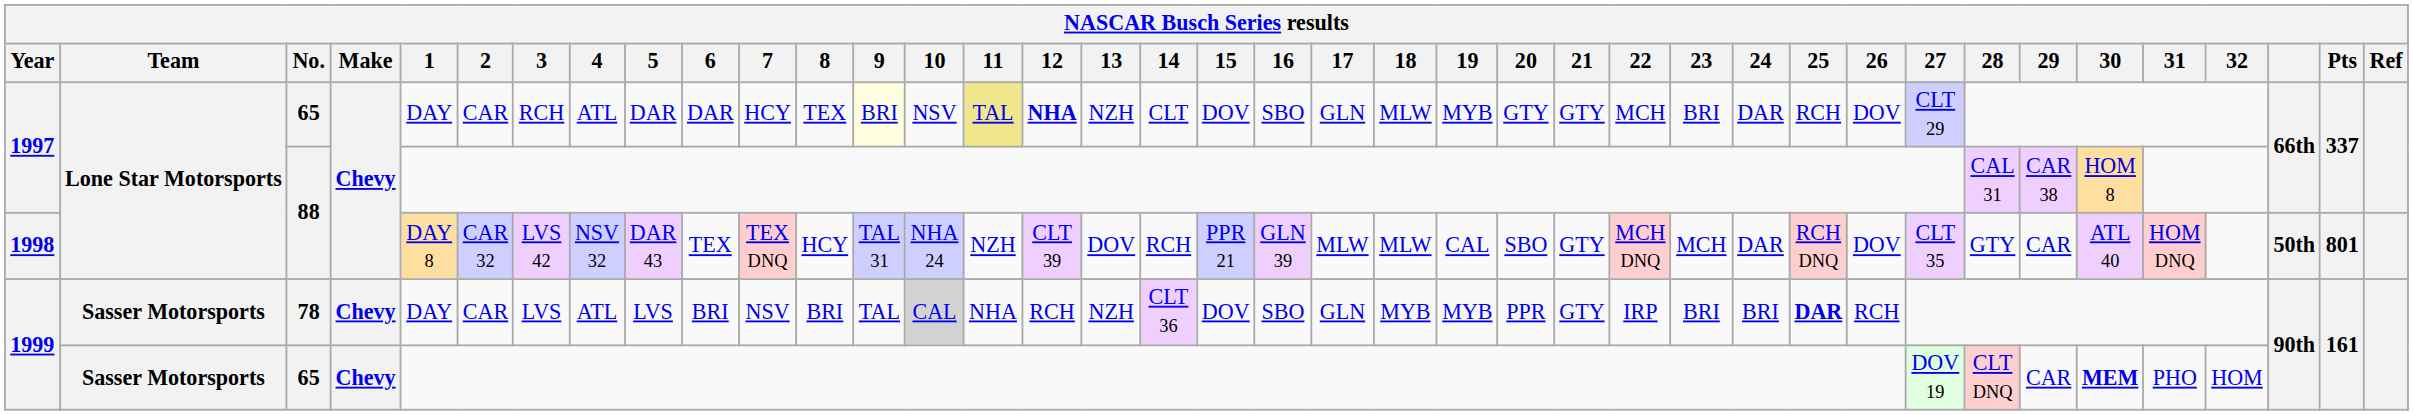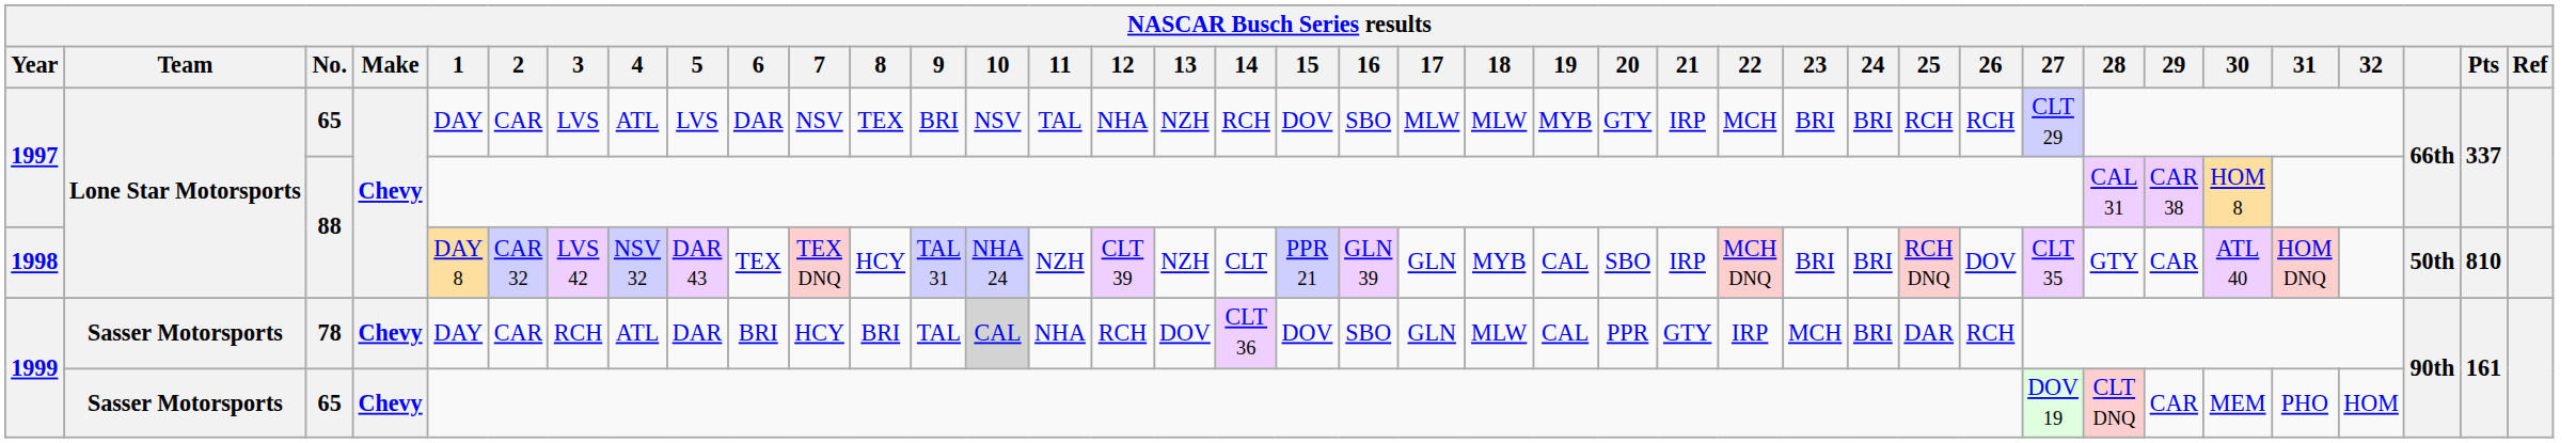1997 / 65 | 3: RCH -> LVS
1997 / 65 | 5: DAR -> LVS
1997 / 65 | 7: HCY -> NSV
1997 / 65 | 9: lightyellow background -> no background
1997 / 65 | 11: khaki background -> no background
1997 / 65 | 12: bold -> normal
1997 / 65 | 14: CLT -> RCH
1997 / 65 | 17: GLN -> MLW
1997 / 65 | 21: GTY -> IRP
1997 / 65 | 24: DAR -> BRI
1997 / 65 | 26: DOV -> RCH
1998 | 13: DOV -> NZH
1998 | 14: RCH -> CLT
1998 | 17: MLW -> GLN
1998 | 18: MLW -> MYB
1998 | 21: GTY -> IRP
1998 | 23: MCH -> BRI
1998 | 24: DAR -> BRI
1998 | Pts: 801 -> 810
1999 / 78 | 3: LVS -> RCH
1999 / 78 | 5: LVS -> DAR
1999 / 78 | 7: NSV -> HCY
1999 / 78 | 13: NZH -> DOV
1999 / 78 | 18: MYB -> MLW
1999 / 78 | 19: MYB -> CAL
1999 / 78 | 23: BRI -> MCH
1999 / 78 | 25: bold -> normal
1999 / 65 | 30: bold -> normal
